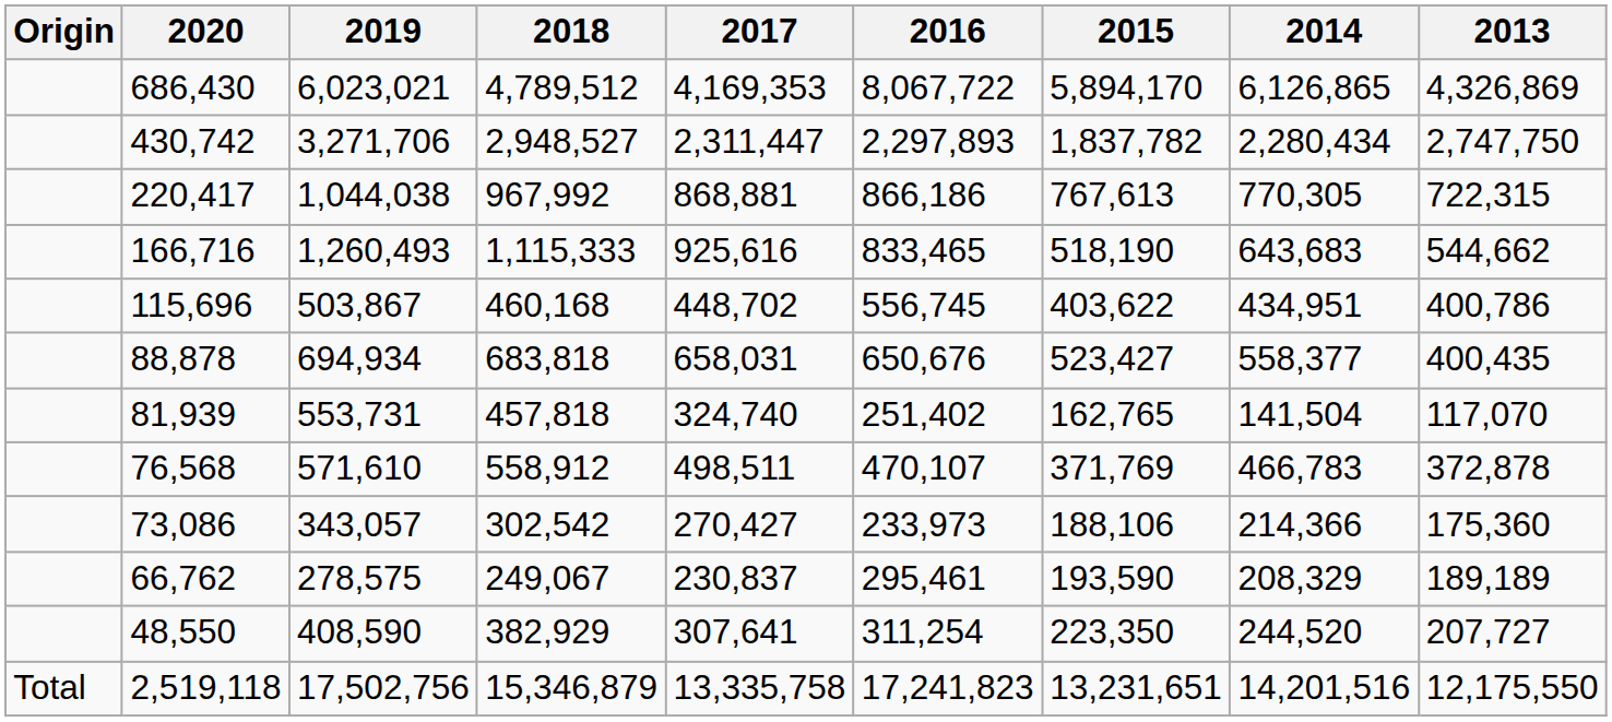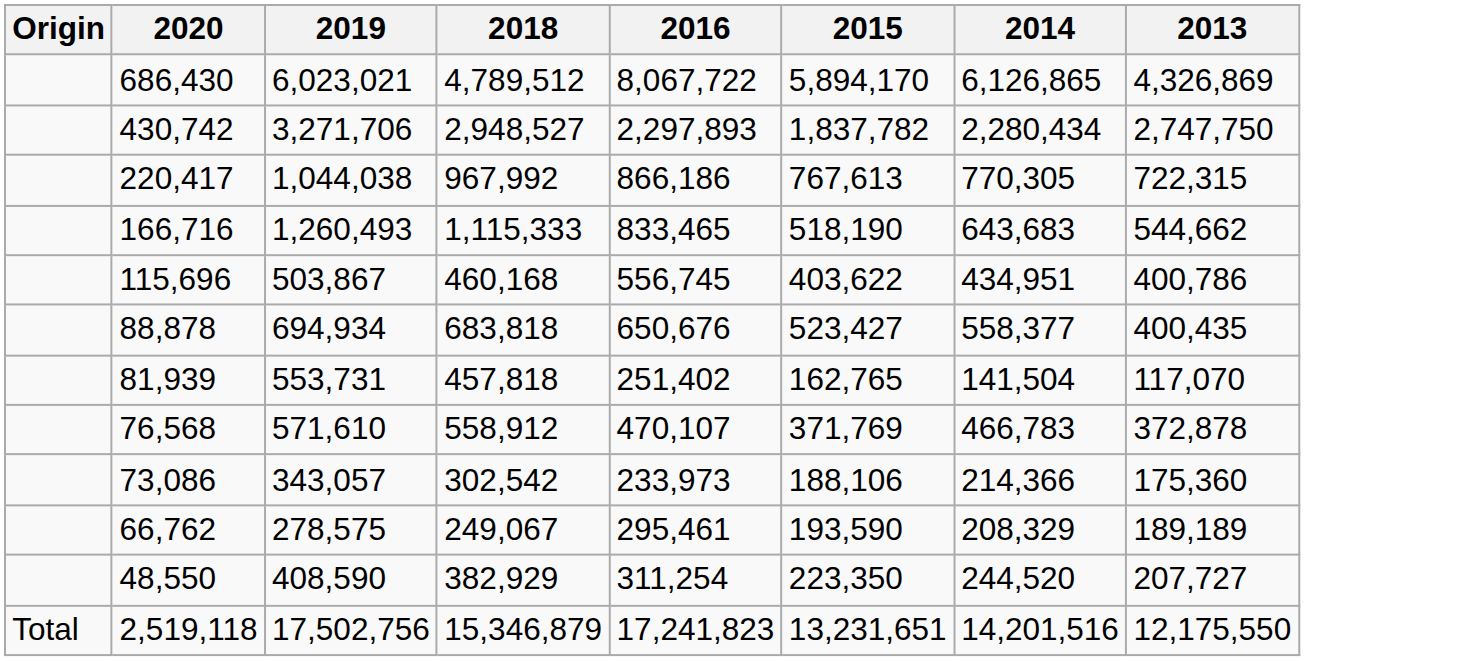- column: 2017 | 4,169,353 | 2,311,447 | 868,881 | 925,616 | 448,702 | 658,031 | 324,740 | 498,511 | 270,427 | 230,837 | 307,641 | 13,335,758
